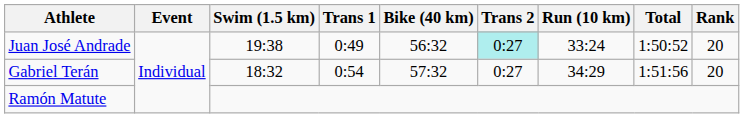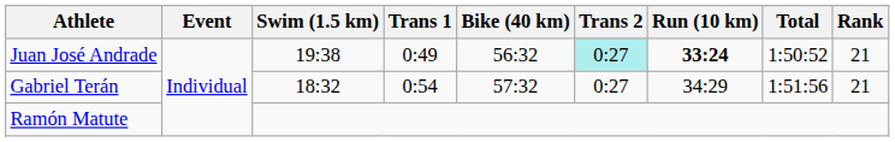Juan José Andrade | Run (10 km): normal -> bold
Juan José Andrade | Rank: 20 -> 21
Gabriel Terán | Rank: 20 -> 21
